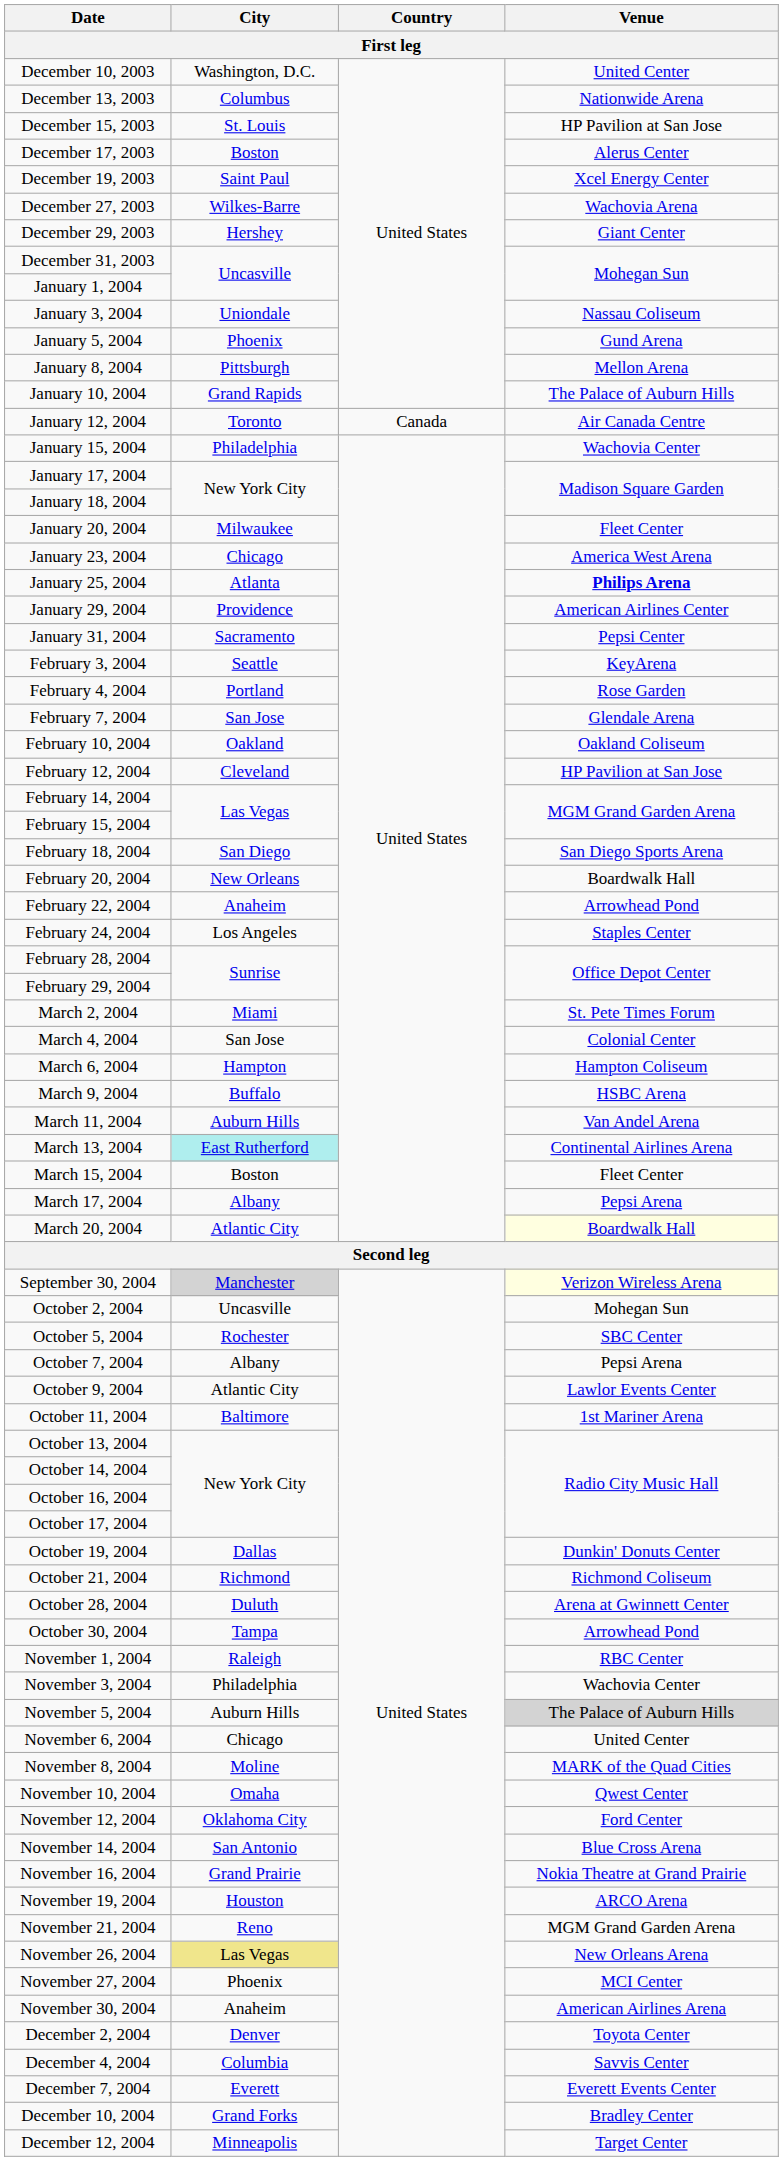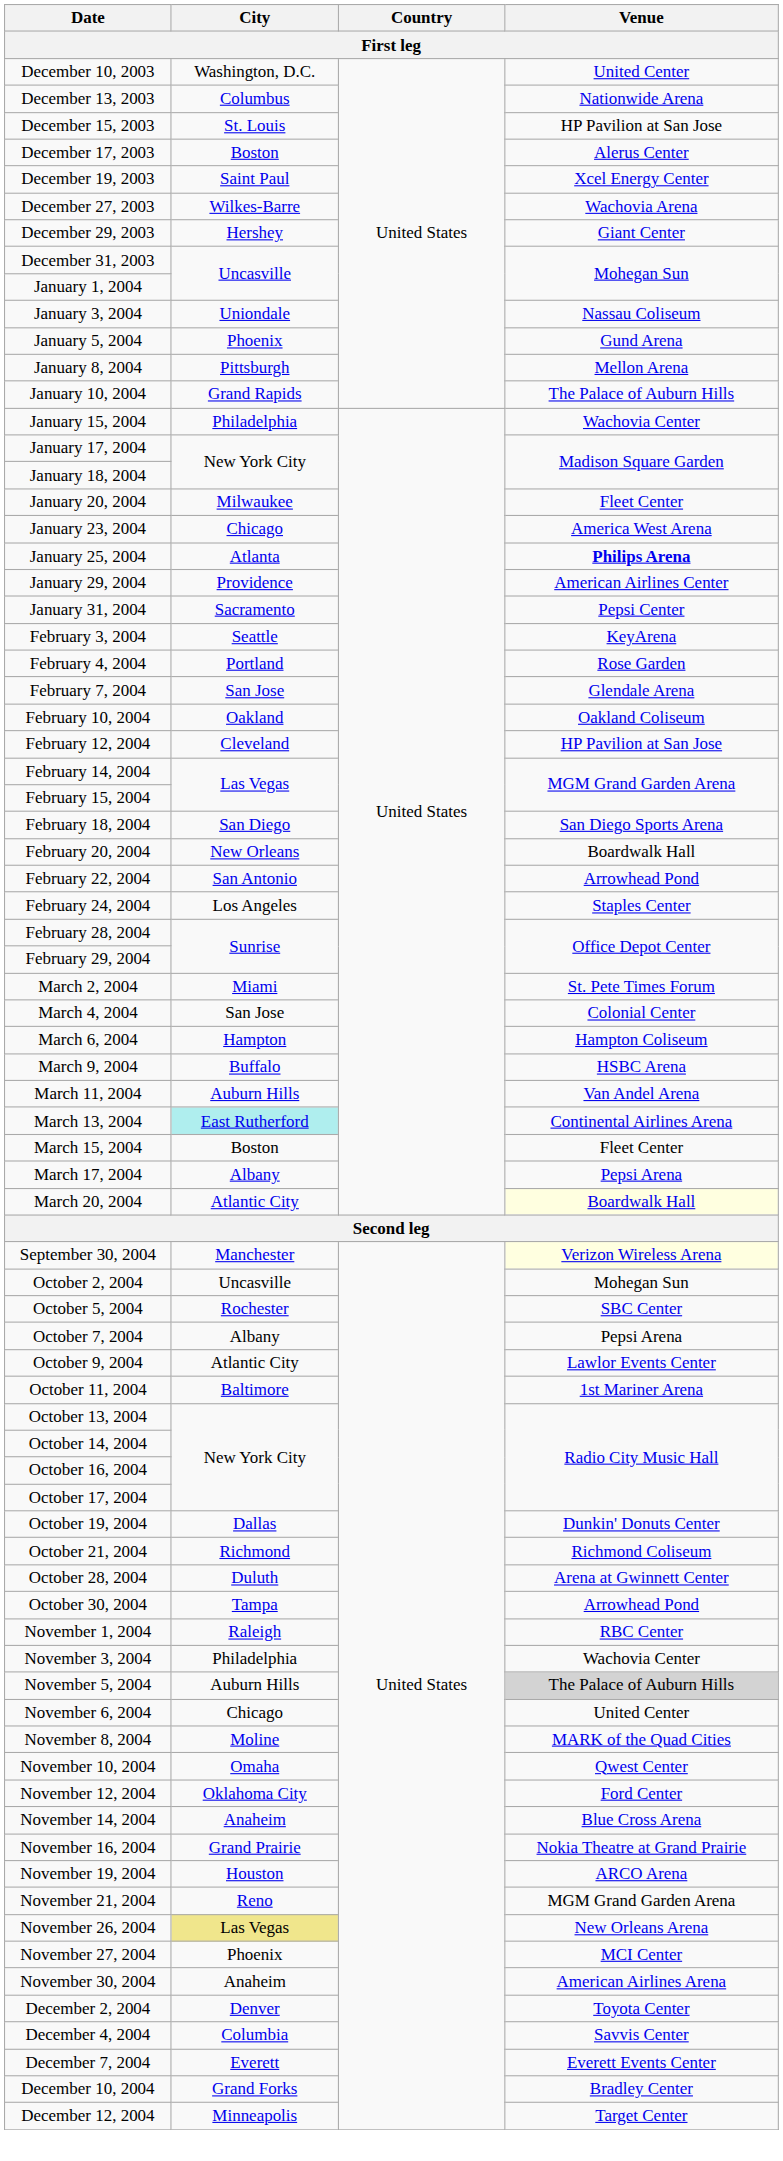- row: January 12, 2004 | Toronto | Canada | Air Canada Centre
February 22, 2004 | City: Anaheim -> San Antonio
September 30, 2004 | City: lightgrey background -> no background
November 14, 2004 | City: San Antonio -> Anaheim
